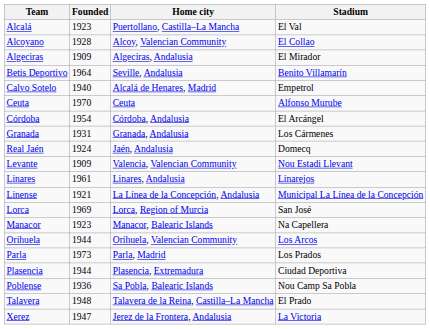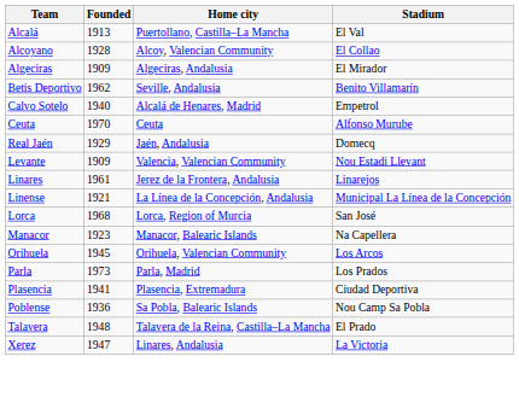Alcalá | Founded: 1923 -> 1913
Betis Deportivo | Founded: 1964 -> 1962
- row: Córdoba | 1954 | Córdoba, Andalusia | El Arcángel
- row: Granada | 1931 | Granada, Andalusia | Los Cármenes
Real Jaén | Founded: 1924 -> 1929
Linares | Home city: Linares, Andalusia -> Jerez de la Frontera, Andalusia
Lorca | Founded: 1969 -> 1968
Orihuela | Founded: 1944 -> 1945
Plasencia | Founded: 1944 -> 1941
Xerez | Home city: Jerez de la Frontera, Andalusia -> Linares, Andalusia
